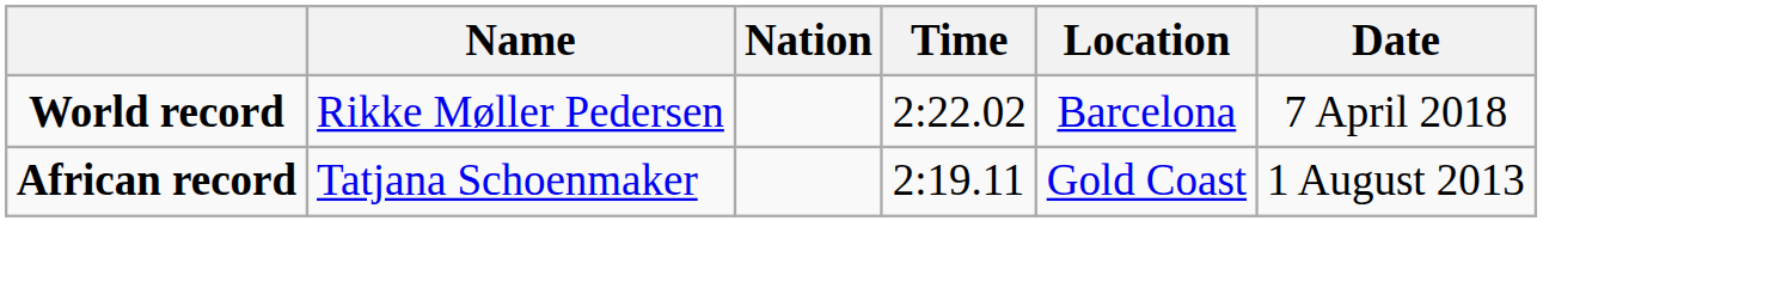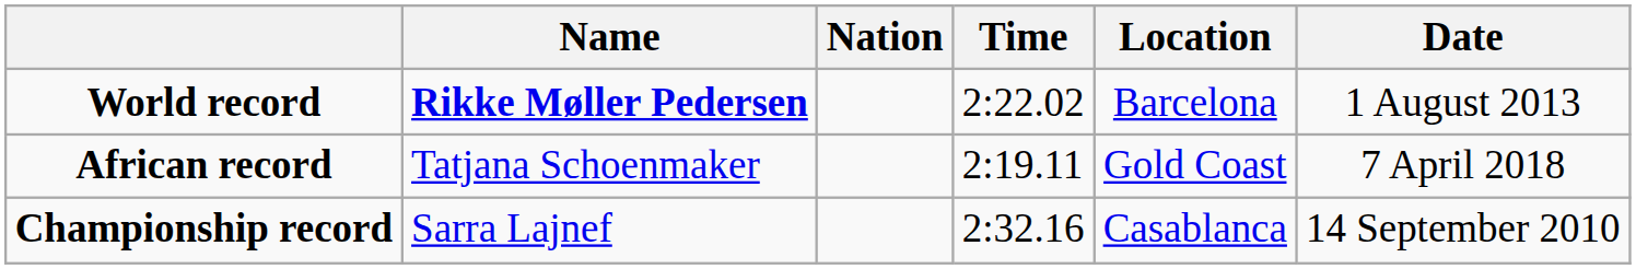World record | Name: normal -> bold
World record | Date: 7 April 2018 -> 1 August 2013
African record | Date: 1 August 2013 -> 7 April 2018
+ row: Championship record | Sarra Lajnef | 2:32.16 | Casablanca | 14 September 2010
